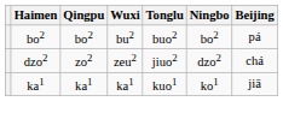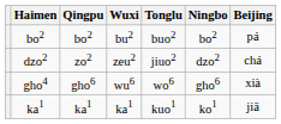+ row: gho4 | gho6 | wu6 | wo6 | gho6 | xià
